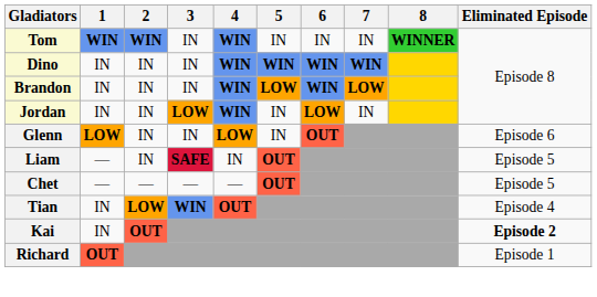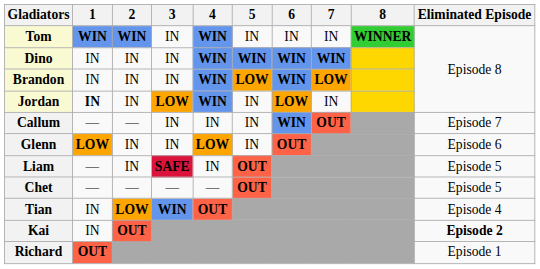Jordan | 1: normal -> bold
+ row: Callum | — | — | IN | IN | IN | WIN | OUT | Episode 7
